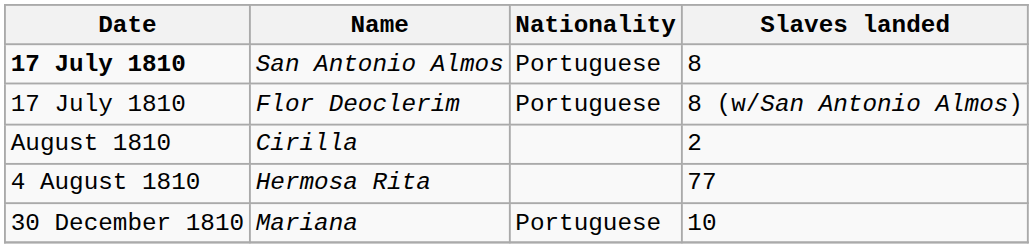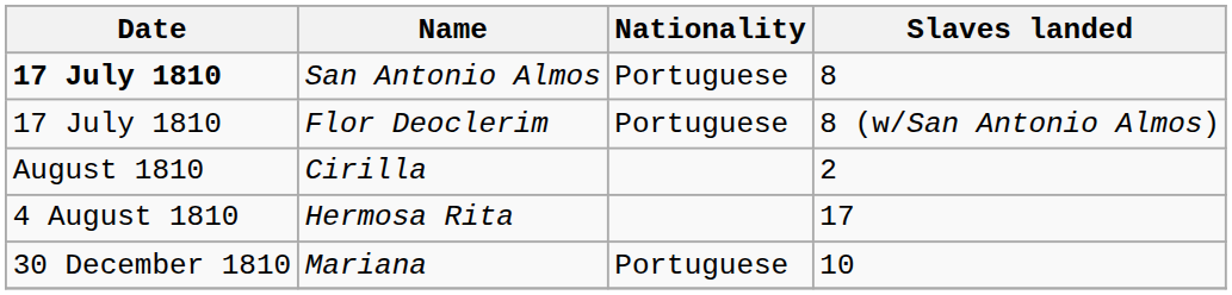Hermosa Rita | Slaves landed: 77 -> 17
